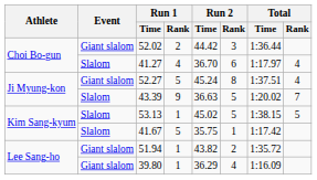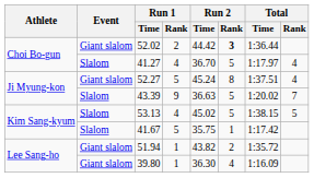52.02 | Run 2 / Rank: normal -> bold
41.27 | Run 2 / Rank: 6 -> 5
53.13 | Run 1 / Rank: 1 -> 4
39.80 | Run 2 / Time: 36.29 -> 36.30
